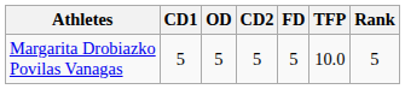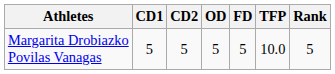columns swapped: CD2 <-> OD
